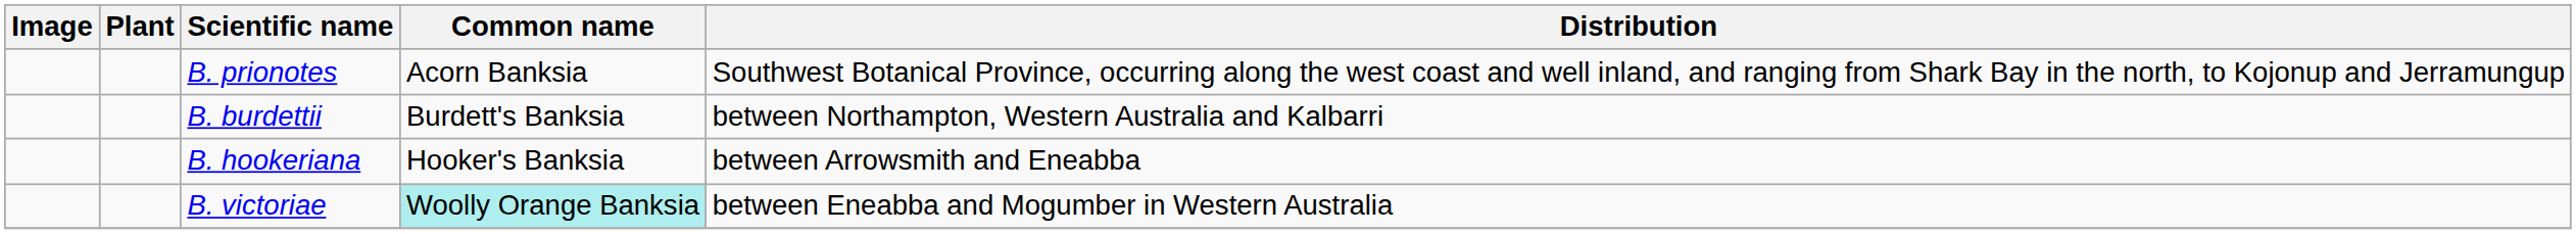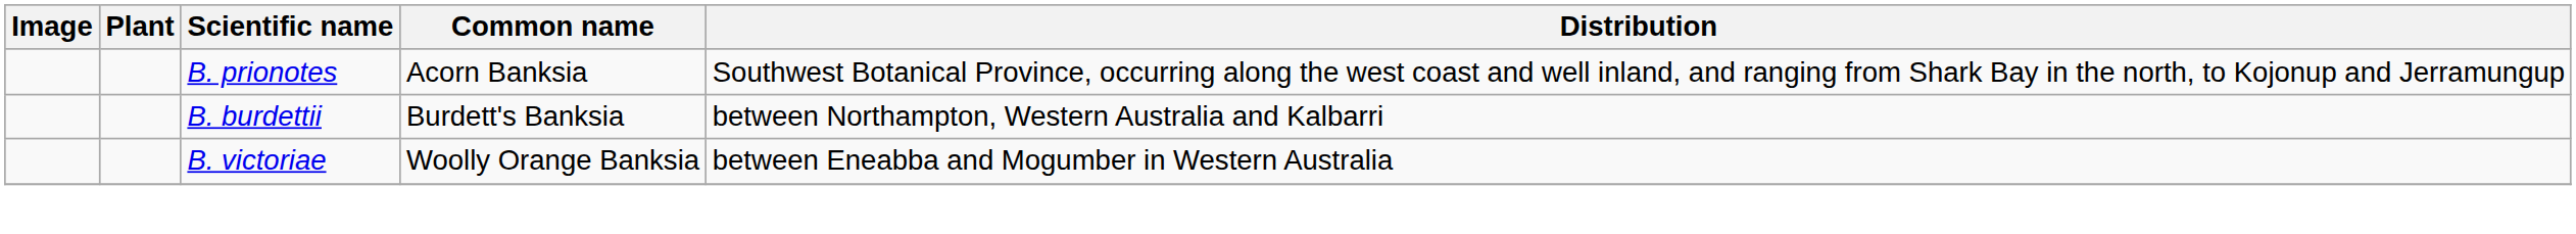- row: B. hookeriana | Hooker's Banksia | between Arrowsmith and Eneabba
B. victoriae | Common name: paleturquoise background -> no background
